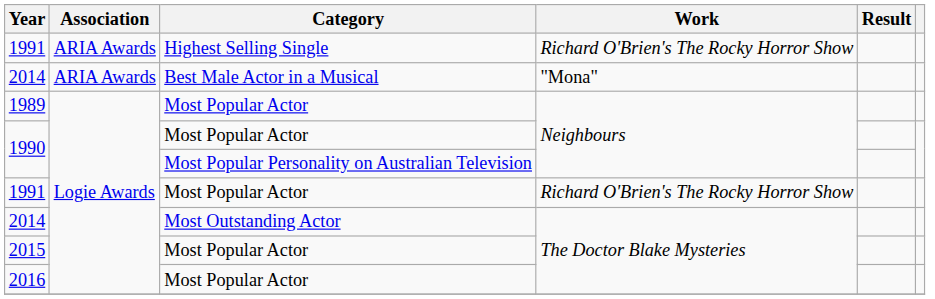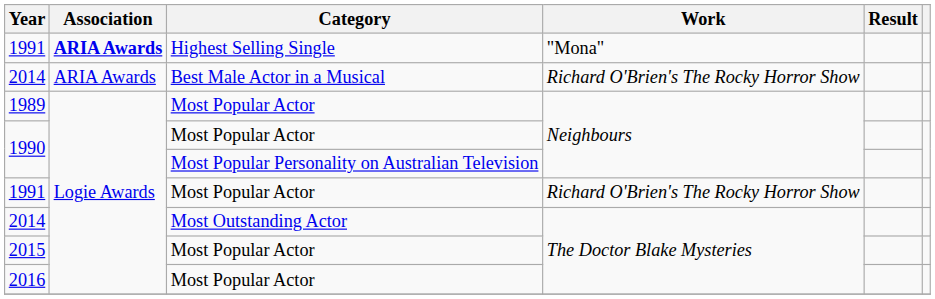1991 / Highest Selling Single | Association: normal -> bold
1991 / Highest Selling Single | Work: Richard O'Brien's The Rocky Horror Show -> "Mona"
2014 / Best Male Actor in a Musical | Work: "Mona" -> Richard O'Brien's The Rocky Horror Show
